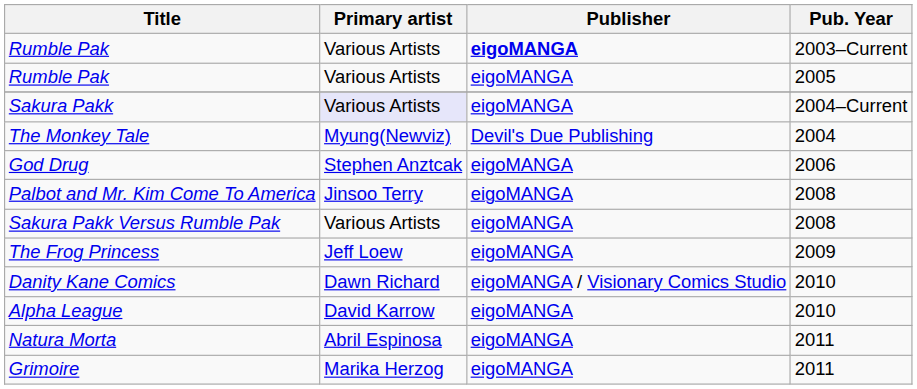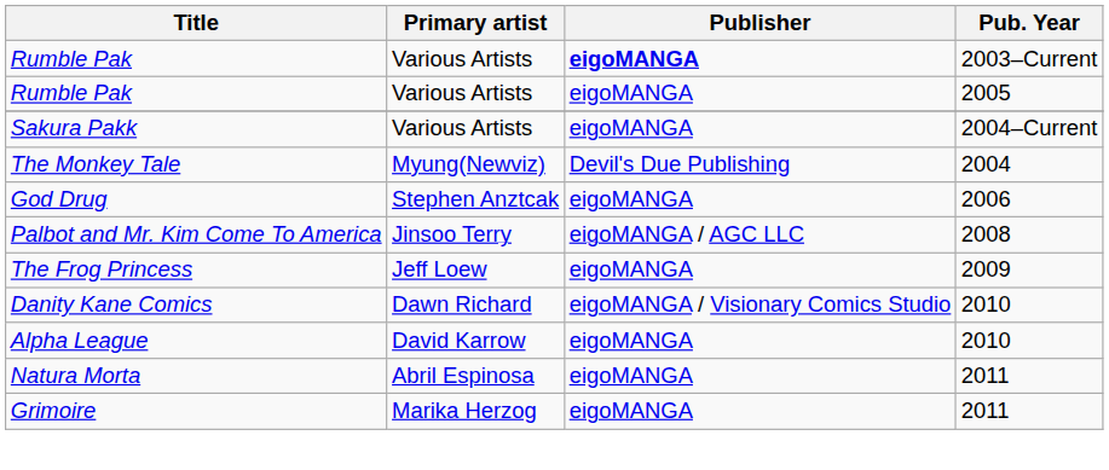Sakura Pakk | Primary artist: lavender background -> no background
Palbot and Mr. Kim Come To America | Publisher: eigoMANGA -> eigoMANGA / AGC LLC
- row: Sakura Pakk Versus Rumble Pak | Various Artists | eigoMANGA | 2008
